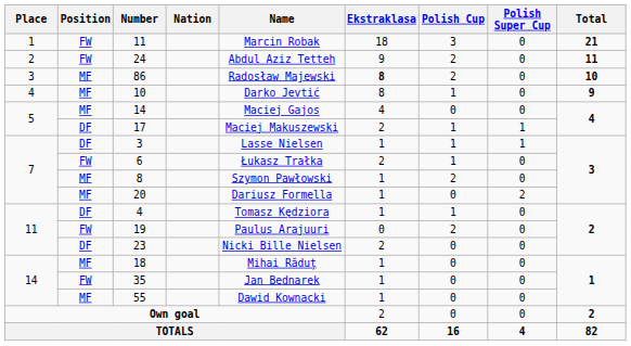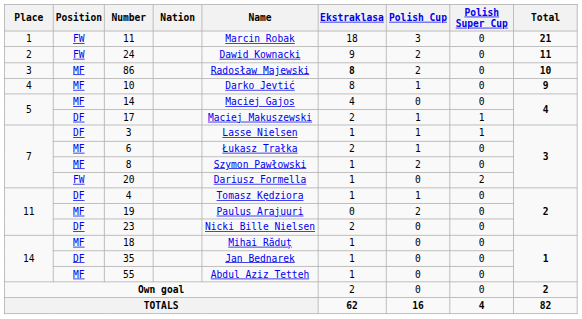24 | Name: Abdul Aziz Tetteh -> Dawid Kownacki
6 | Position: FW -> MF
20 | Position: MF -> FW
19 | Position: FW -> MF
35 | Position: FW -> DF
55 | Name: Dawid Kownacki -> Abdul Aziz Tetteh
